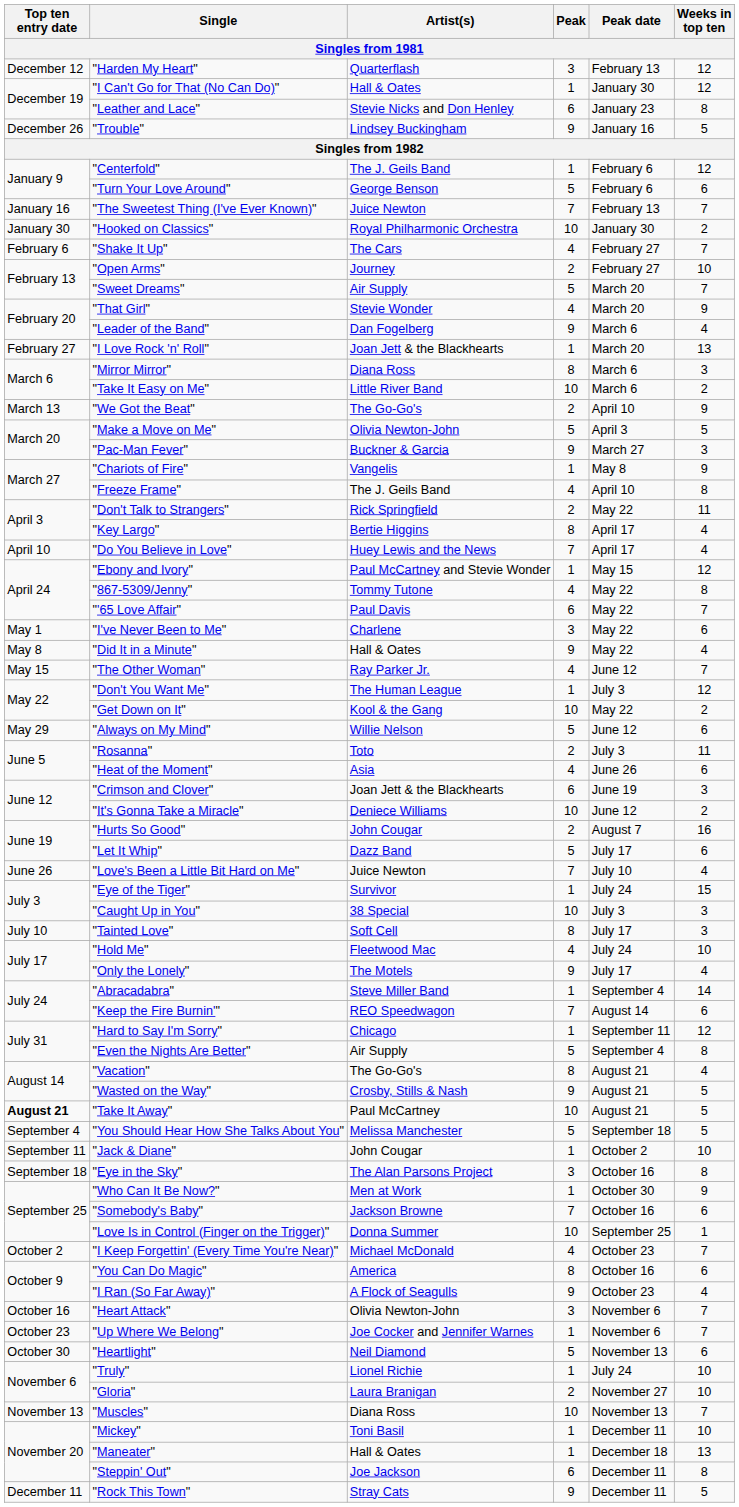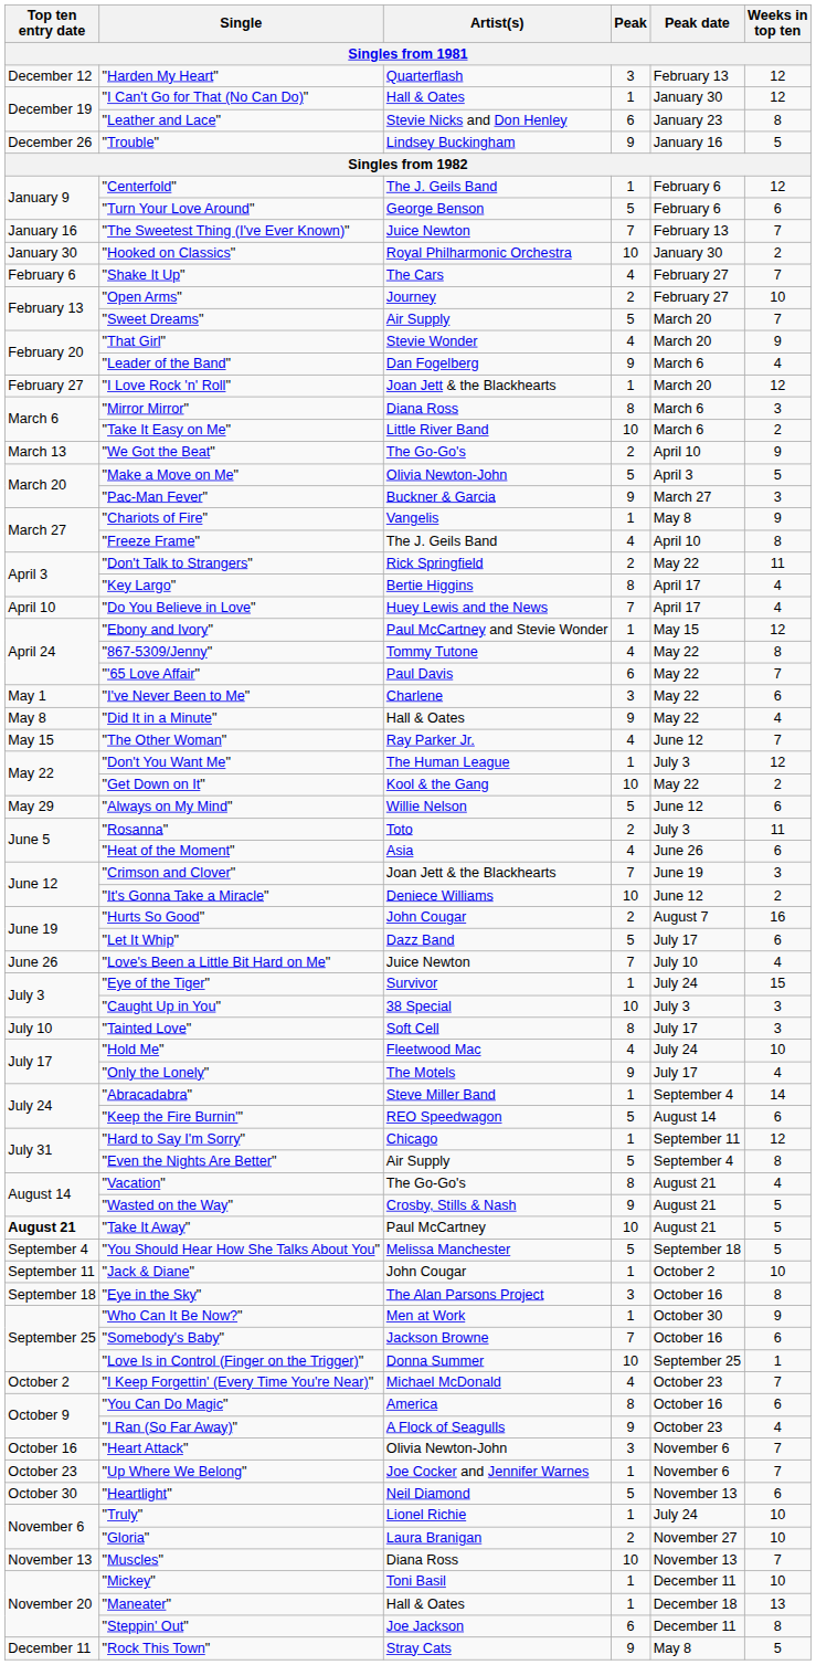"I Love Rock 'n' Roll" | Weeks in top ten: 13 -> 12
"Crimson and Clover" | Peak: 6 -> 7
"Keep the Fire Burnin'" | Peak: 7 -> 5
"Rock This Town" | Peak date: December 11 -> May 8
